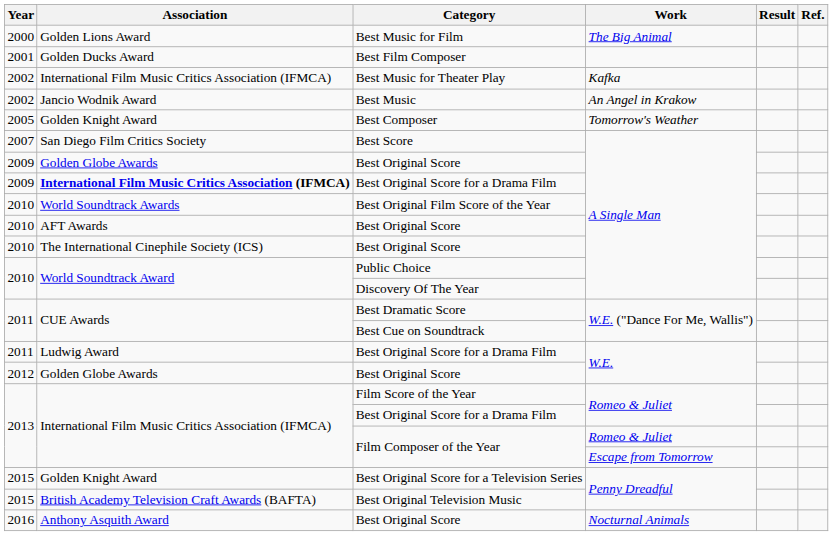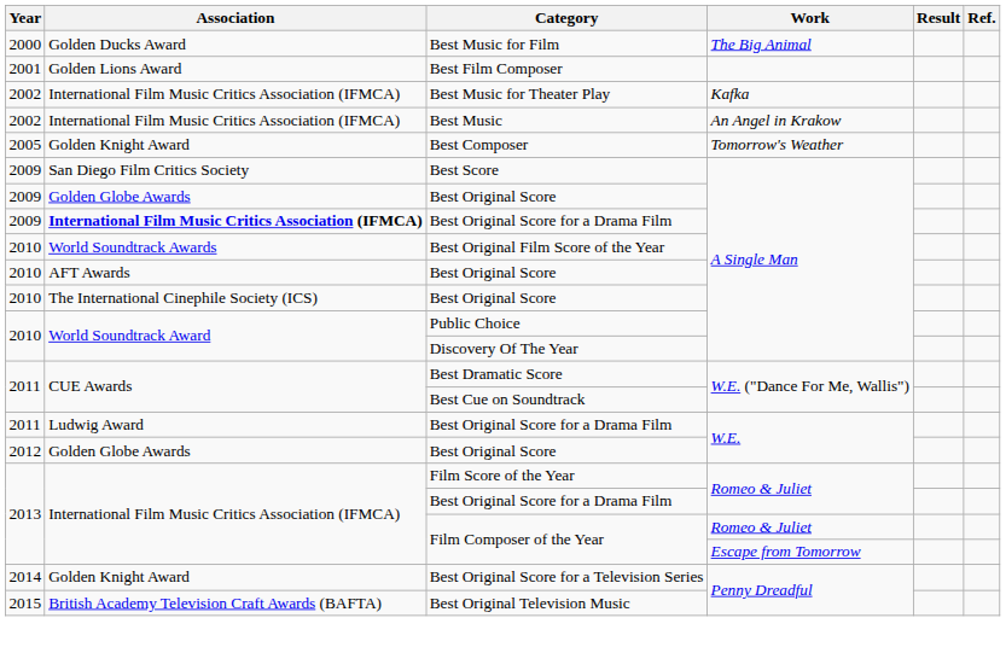Best Music for Film | Association: Golden Lions Award -> Golden Ducks Award
Best Film Composer | Association: Golden Ducks Award -> Golden Lions Award
Best Music | Association: Jancio Wodnik Award -> International Film Music Critics Association (IFMCA)
Best Score | Year: 2007 -> 2009
Best Original Score for a Television Series | Year: 2015 -> 2014
- row: 2016 | Anthony Asquith Award | Best Original Score | Nocturnal Animals
